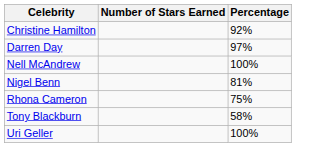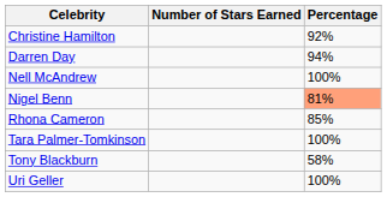Darren Day | Percentage: 97% -> 94%
Nigel Benn | Percentage: no background -> lightsalmon background
Rhona Cameron | Percentage: 75% -> 85%
+ row: Tara Palmer-Tomkinson | 100%
